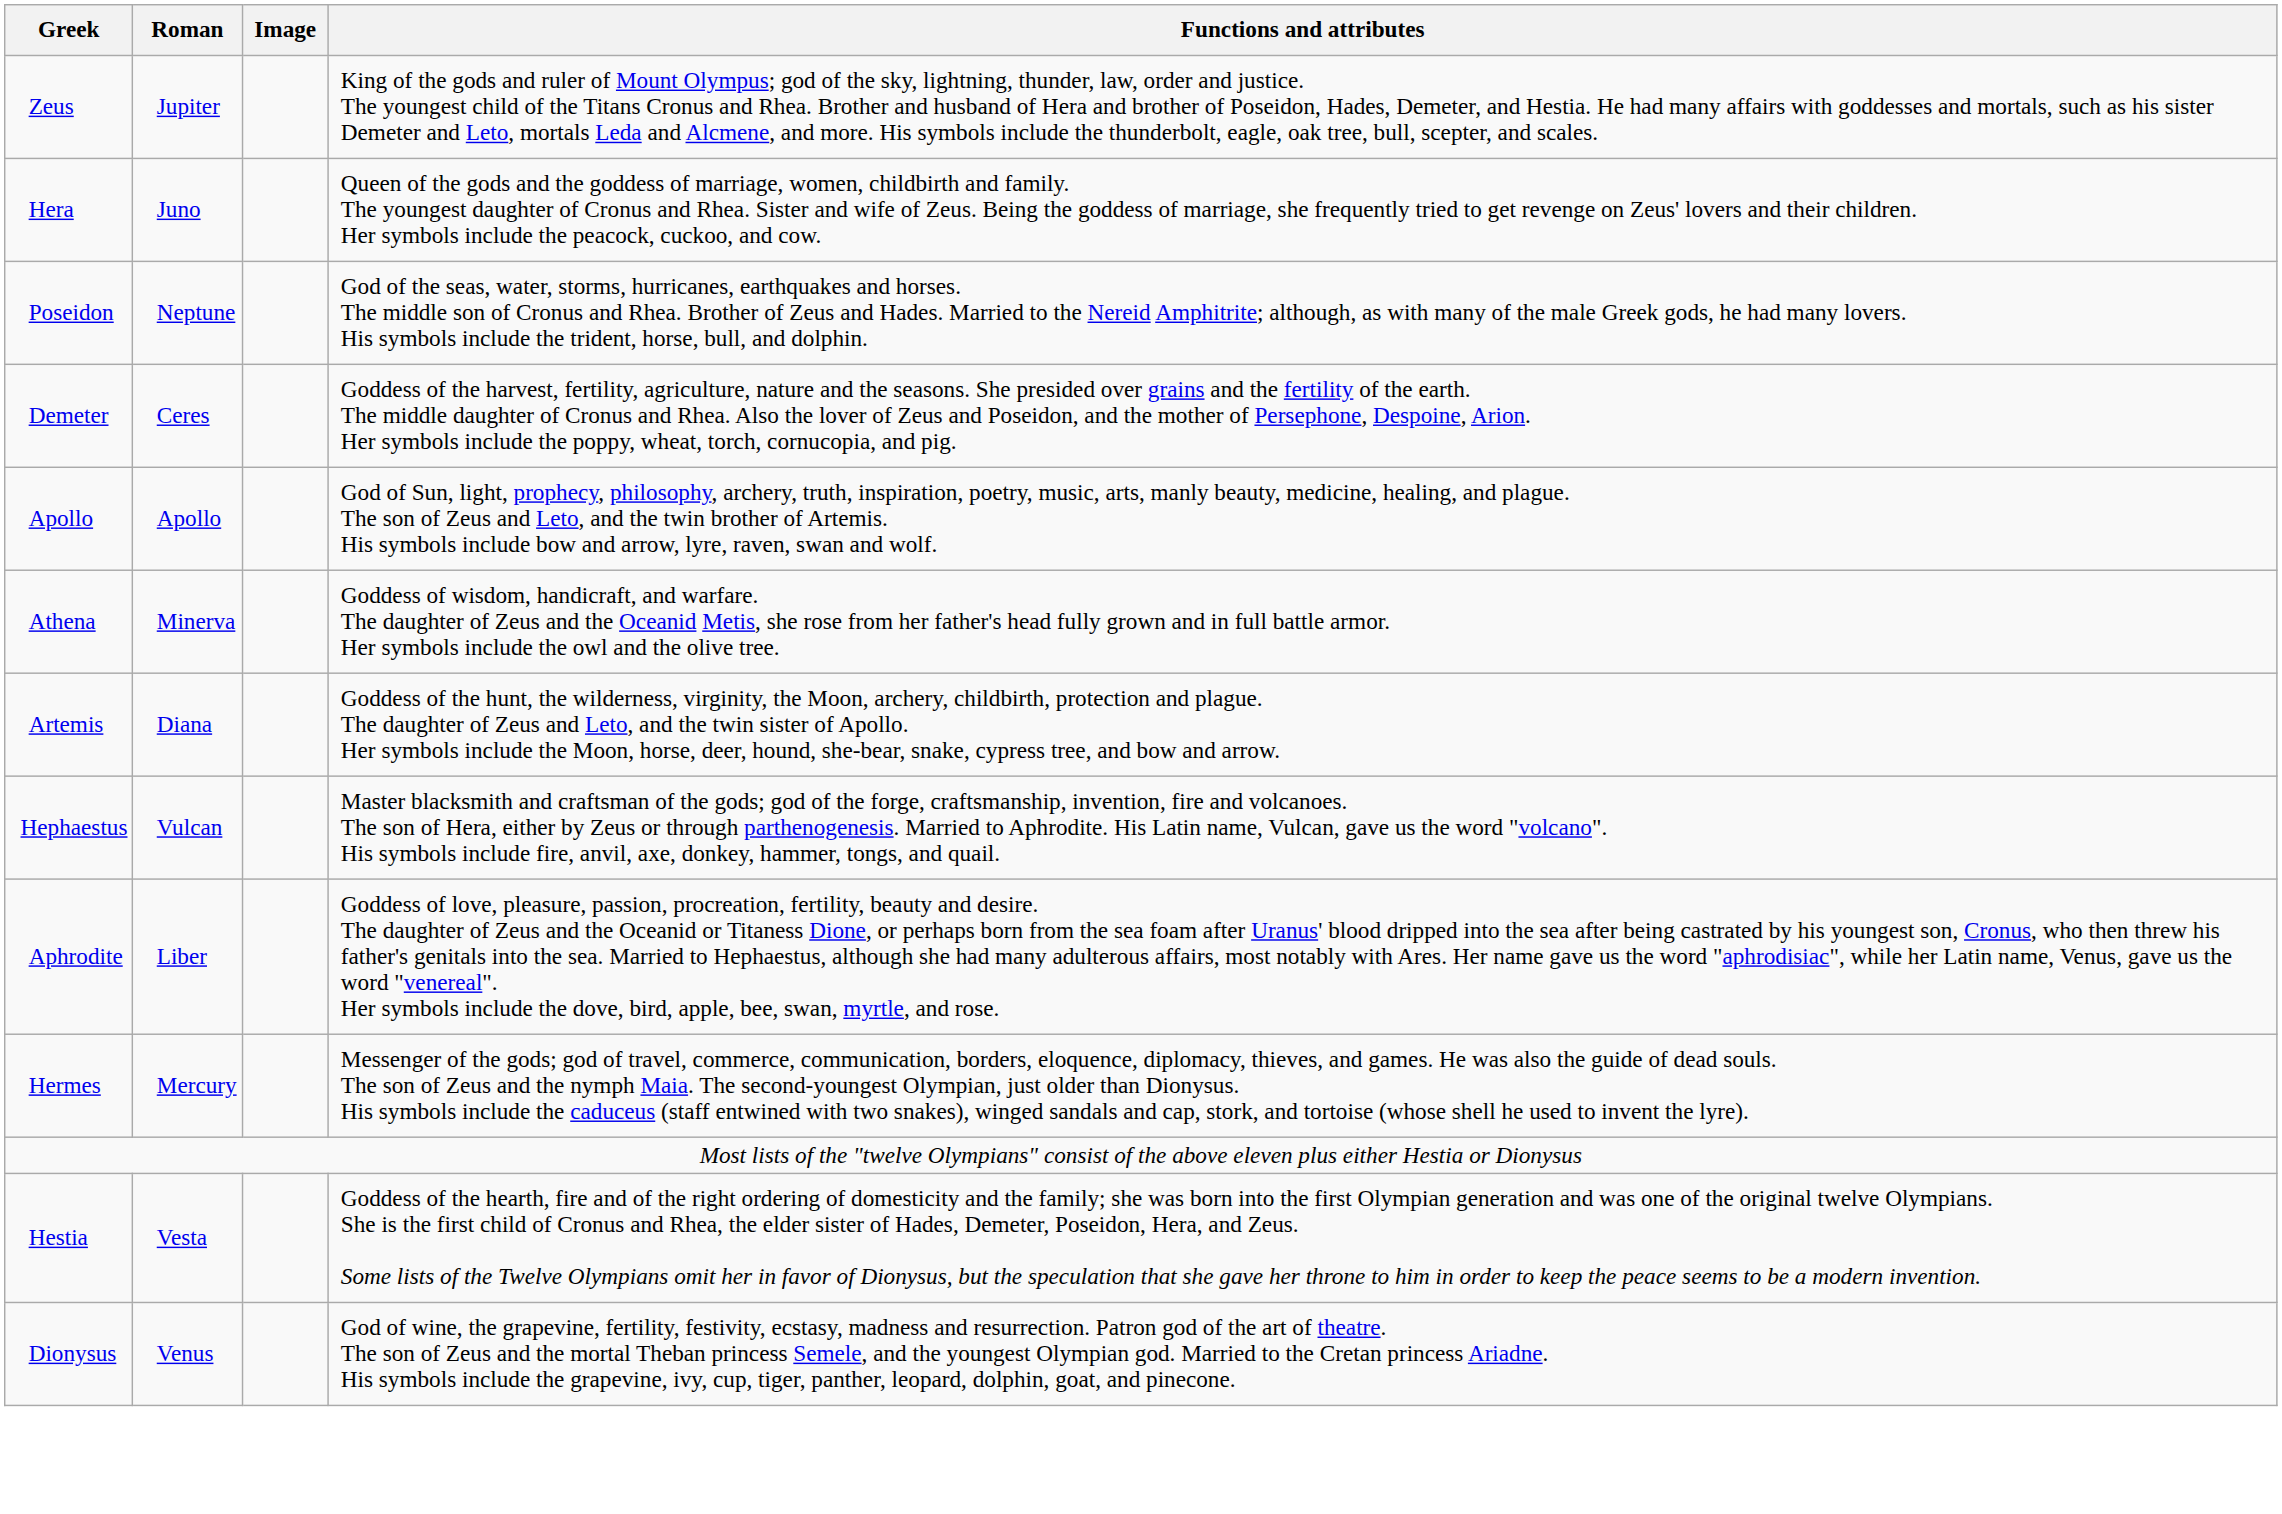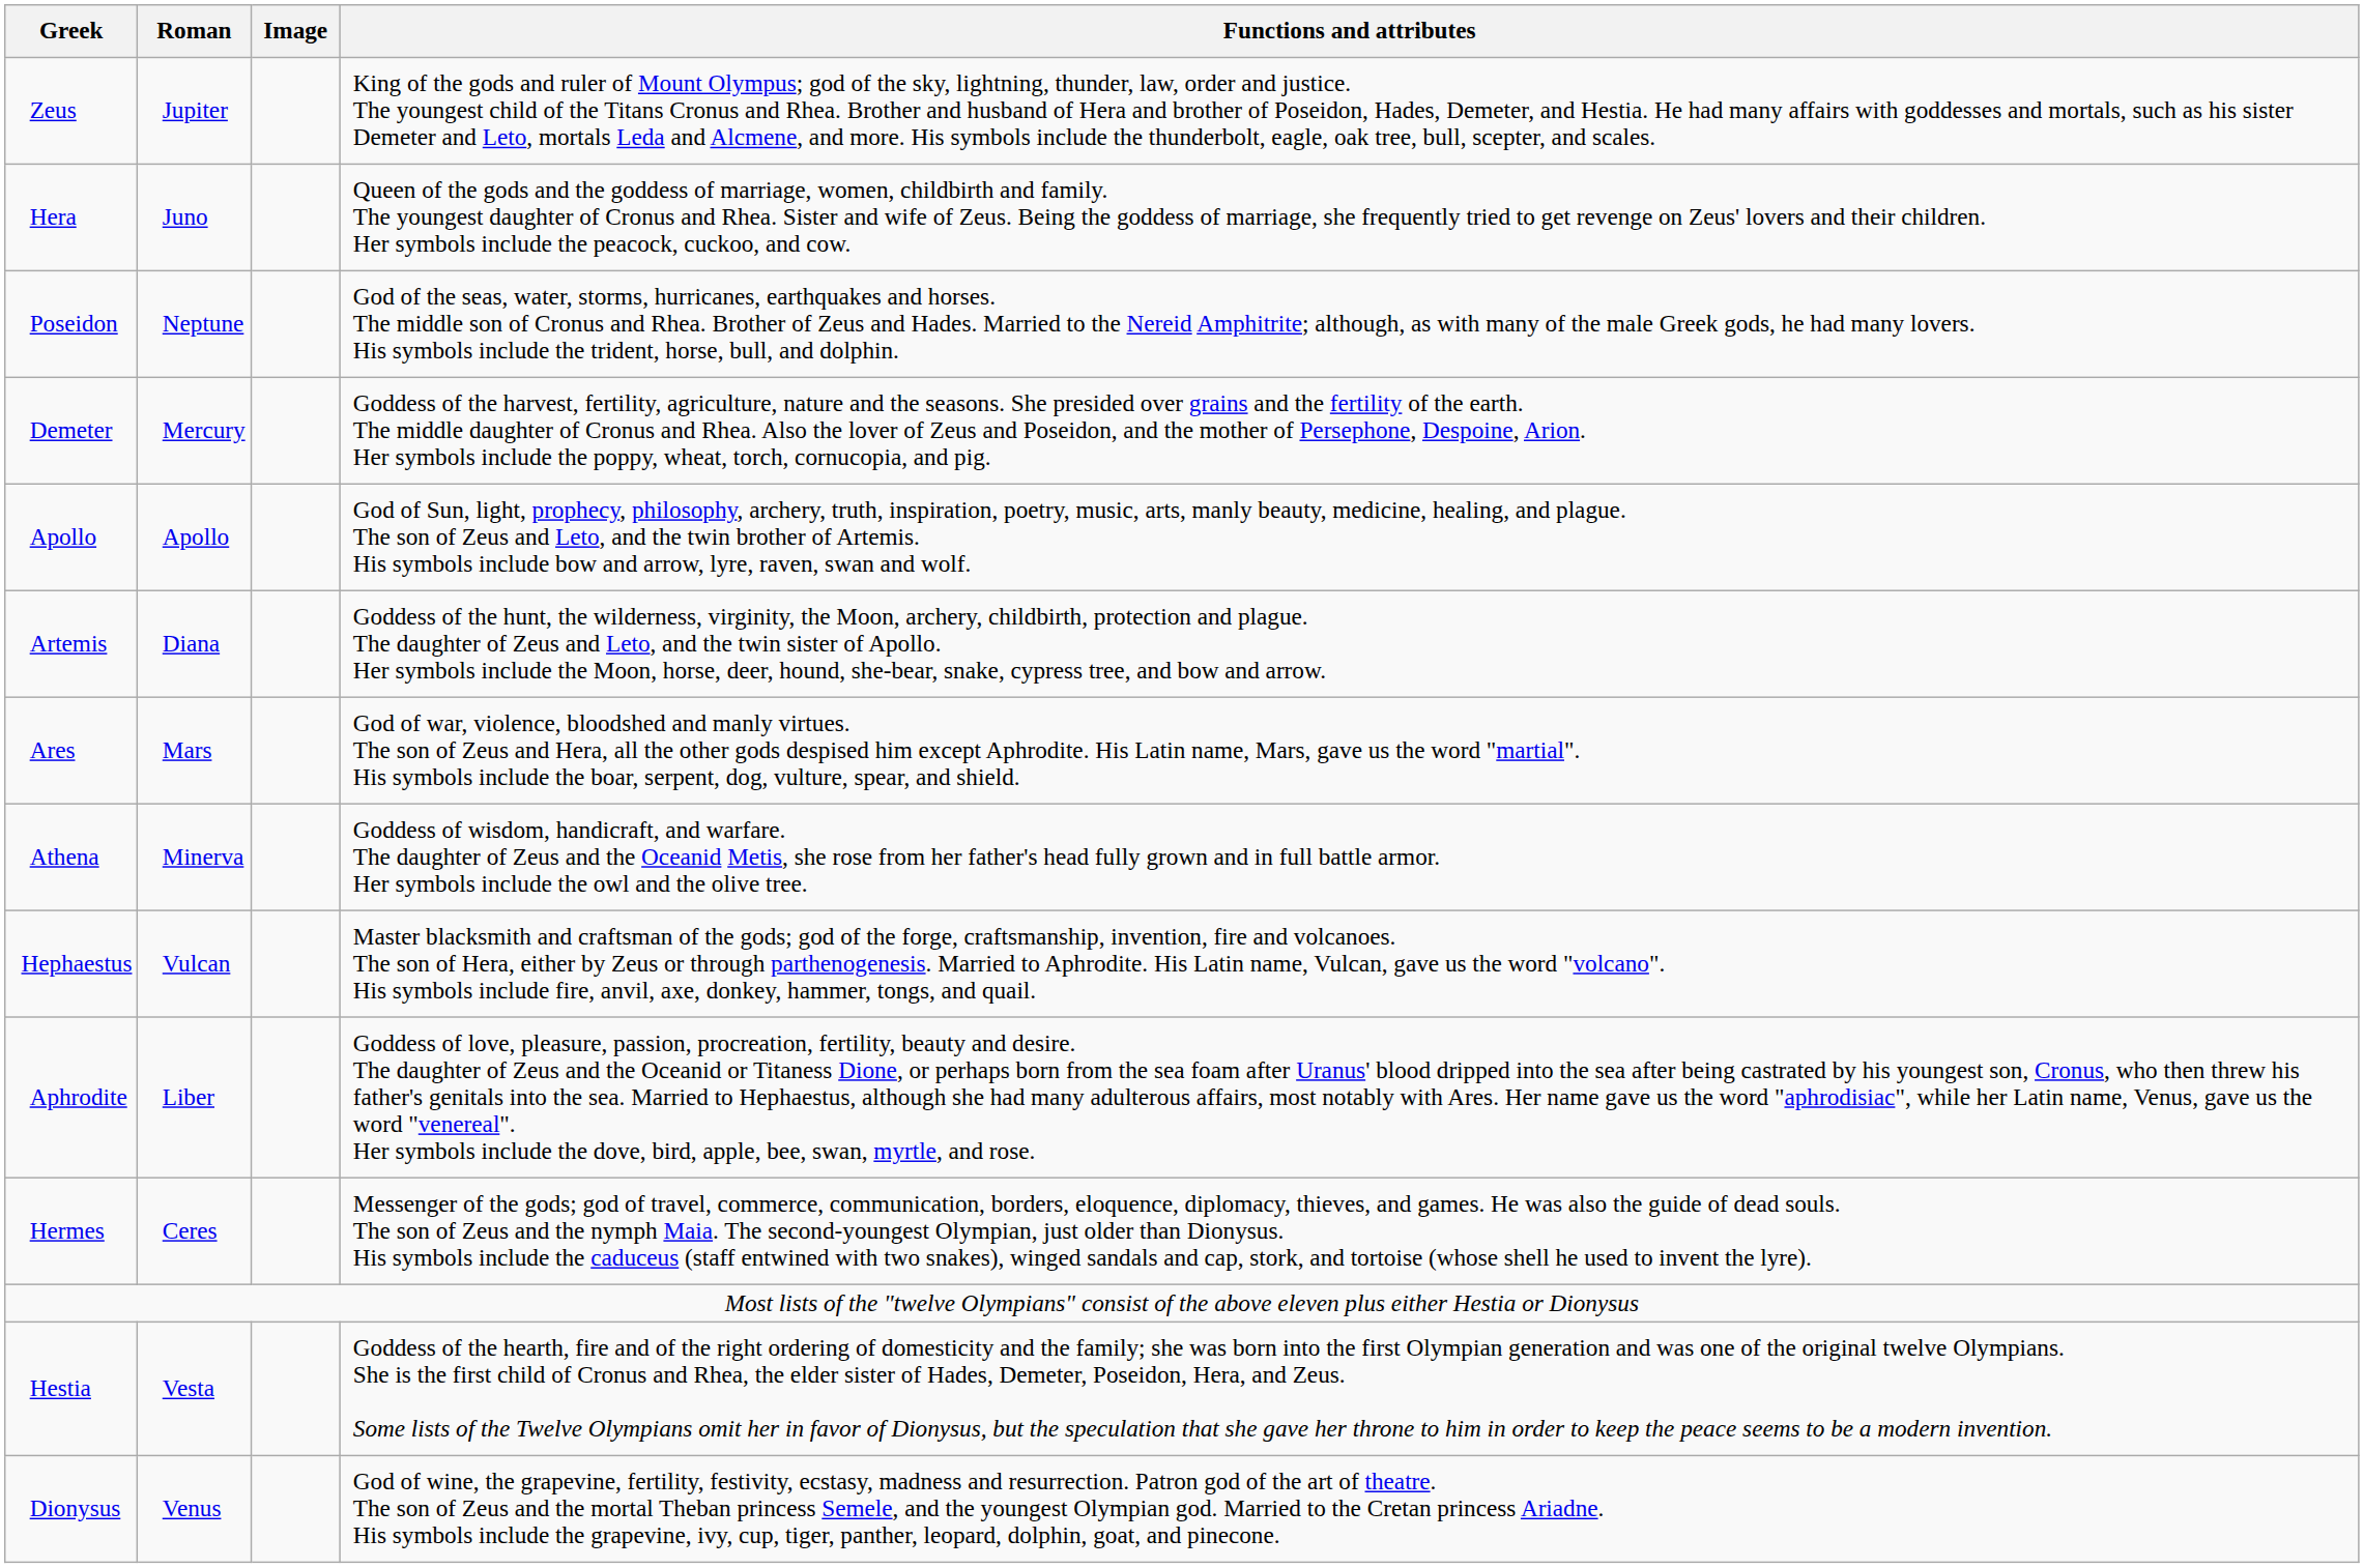Demeter | Roman: Ceres -> Mercury
rows swapped: Artemis <-> Athena
+ row: Ares | Mars | God of war, violence, bloodshed and manly virtues. The son of Zeus and Hera, all the other gods despised him except Aphrodite. His Latin name, Mars, gave us the word "martial". His symbols include the boar, serpent, dog, vulture, spear, and shield.
Hermes | Roman: Mercury -> Ceres
